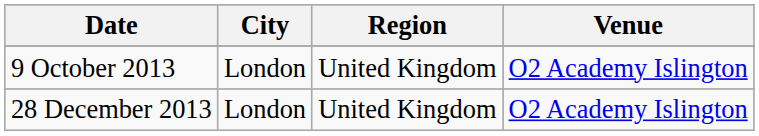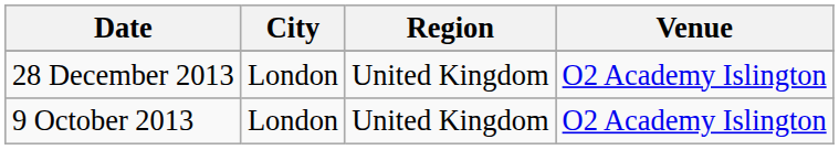rows swapped: 9 October 2013 <-> 28 December 2013
